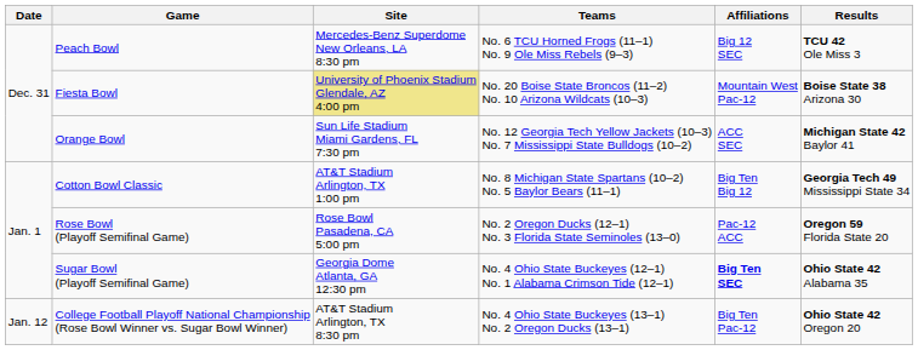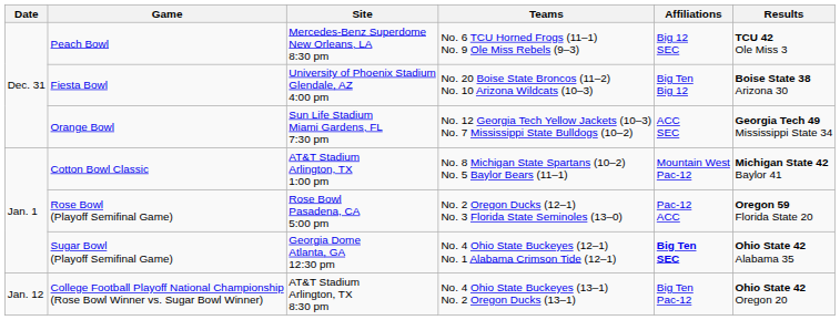Fiesta Bowl | Site: khaki background -> no background
Fiesta Bowl | Affiliations: Mountain West Pac-12 -> Big Ten Big 12
Orange Bowl | Results: Michigan State 42 Baylor 41 -> Georgia Tech 49 Mississippi State 34
Cotton Bowl Classic | Affiliations: Big Ten Big 12 -> Mountain West Pac-12
Cotton Bowl Classic | Results: Georgia Tech 49 Mississippi State 34 -> Michigan State 42 Baylor 41
